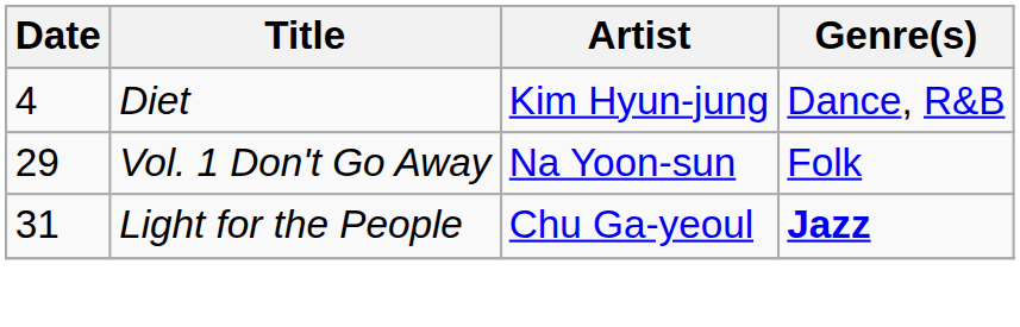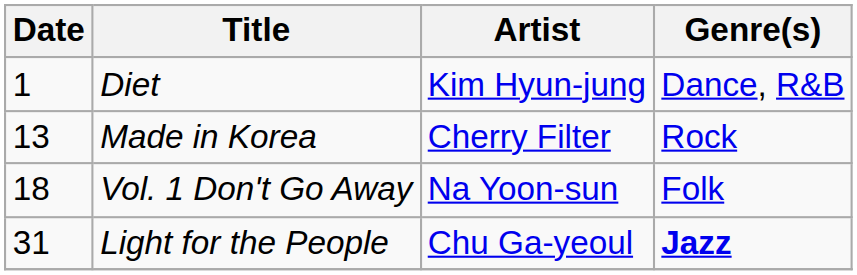Diet | Date: 4 -> 1
+ row: 13 | Made in Korea | Cherry Filter | Rock
Vol. 1 Don't Go Away | Date: 29 -> 18
